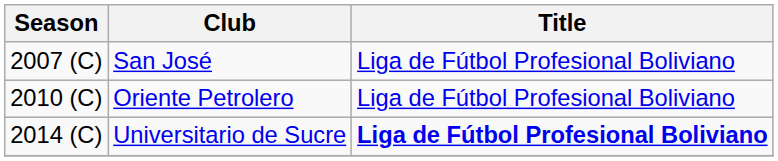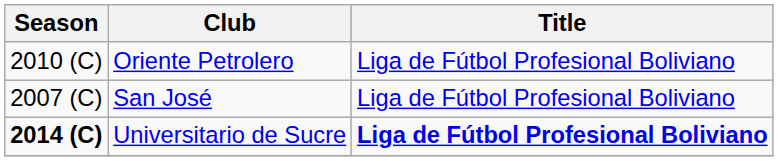rows swapped: San José <-> Oriente Petrolero
Universitario de Sucre | Season: normal -> bold
